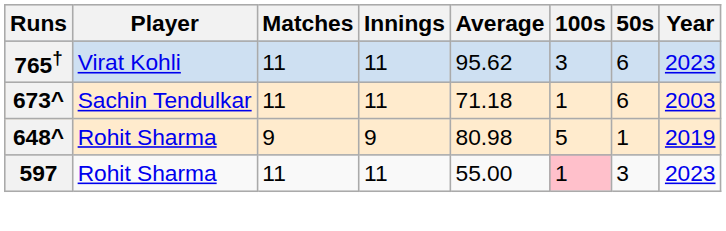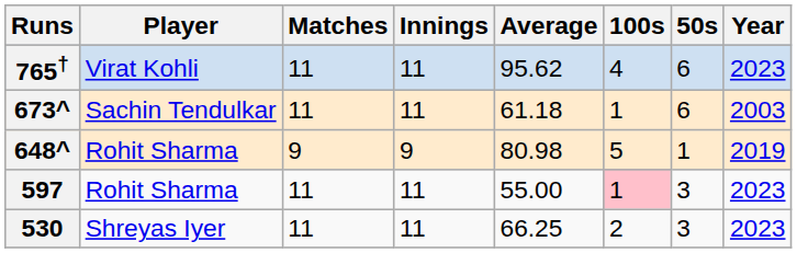765† | 100s: 3 -> 4
673^ | Average: 71.18 -> 61.18
+ row: 530 | Shreyas Iyer | 11 | 11 | 66.25 | 2 | 3 | 2023
